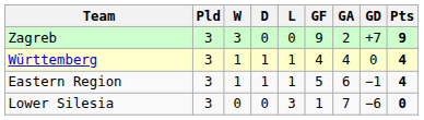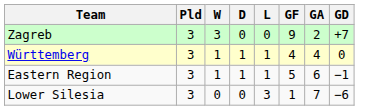- column: Pts | 9 | 4 | 4 | 0
